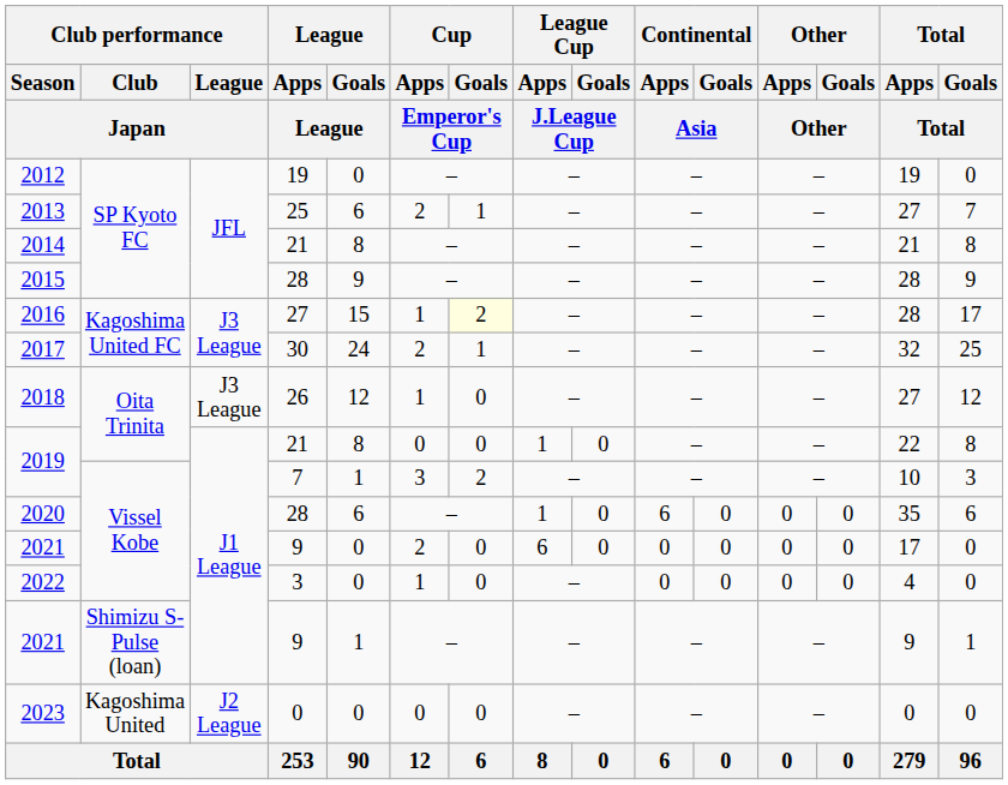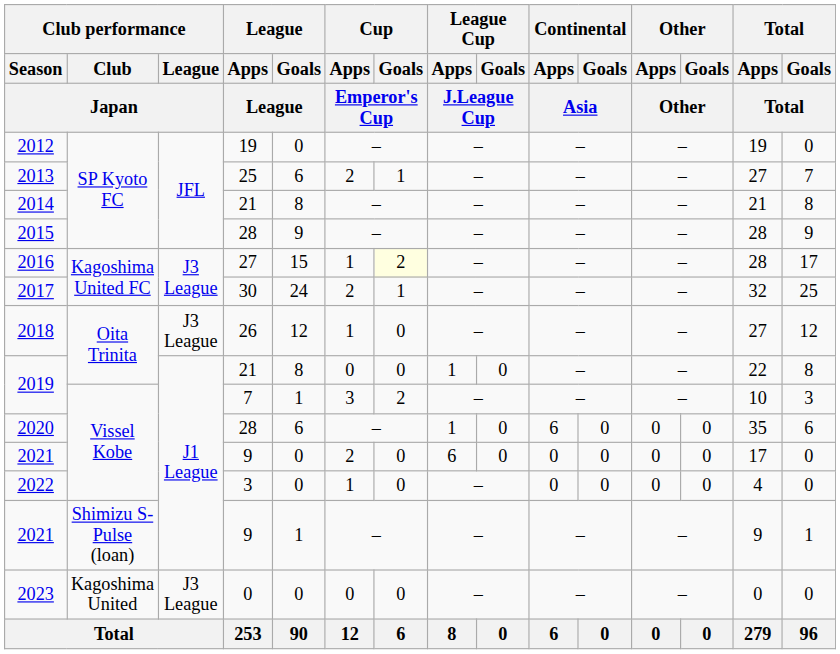2023 | Club performance / League / Japan: J2 League -> J3 League
